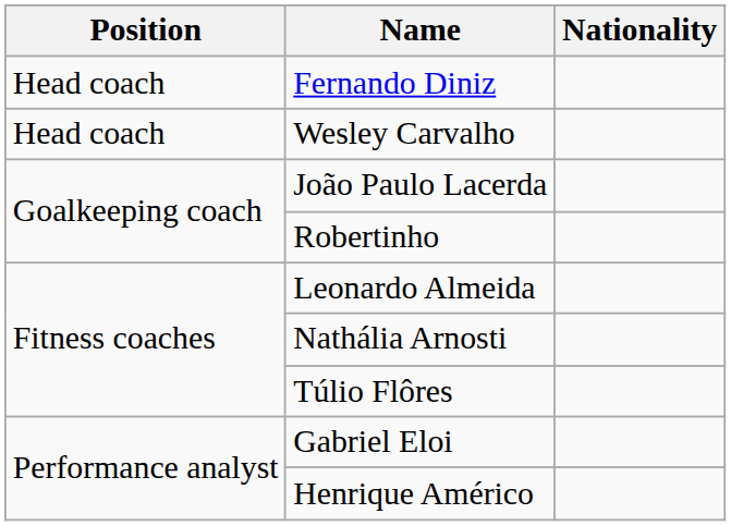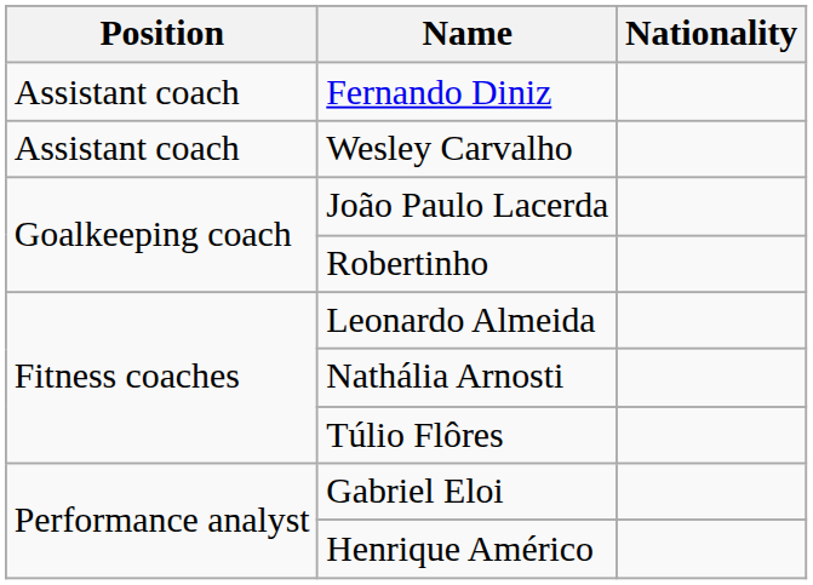Fernando Diniz | Position: Head coach -> Assistant coach
Wesley Carvalho | Position: Head coach -> Assistant coach
